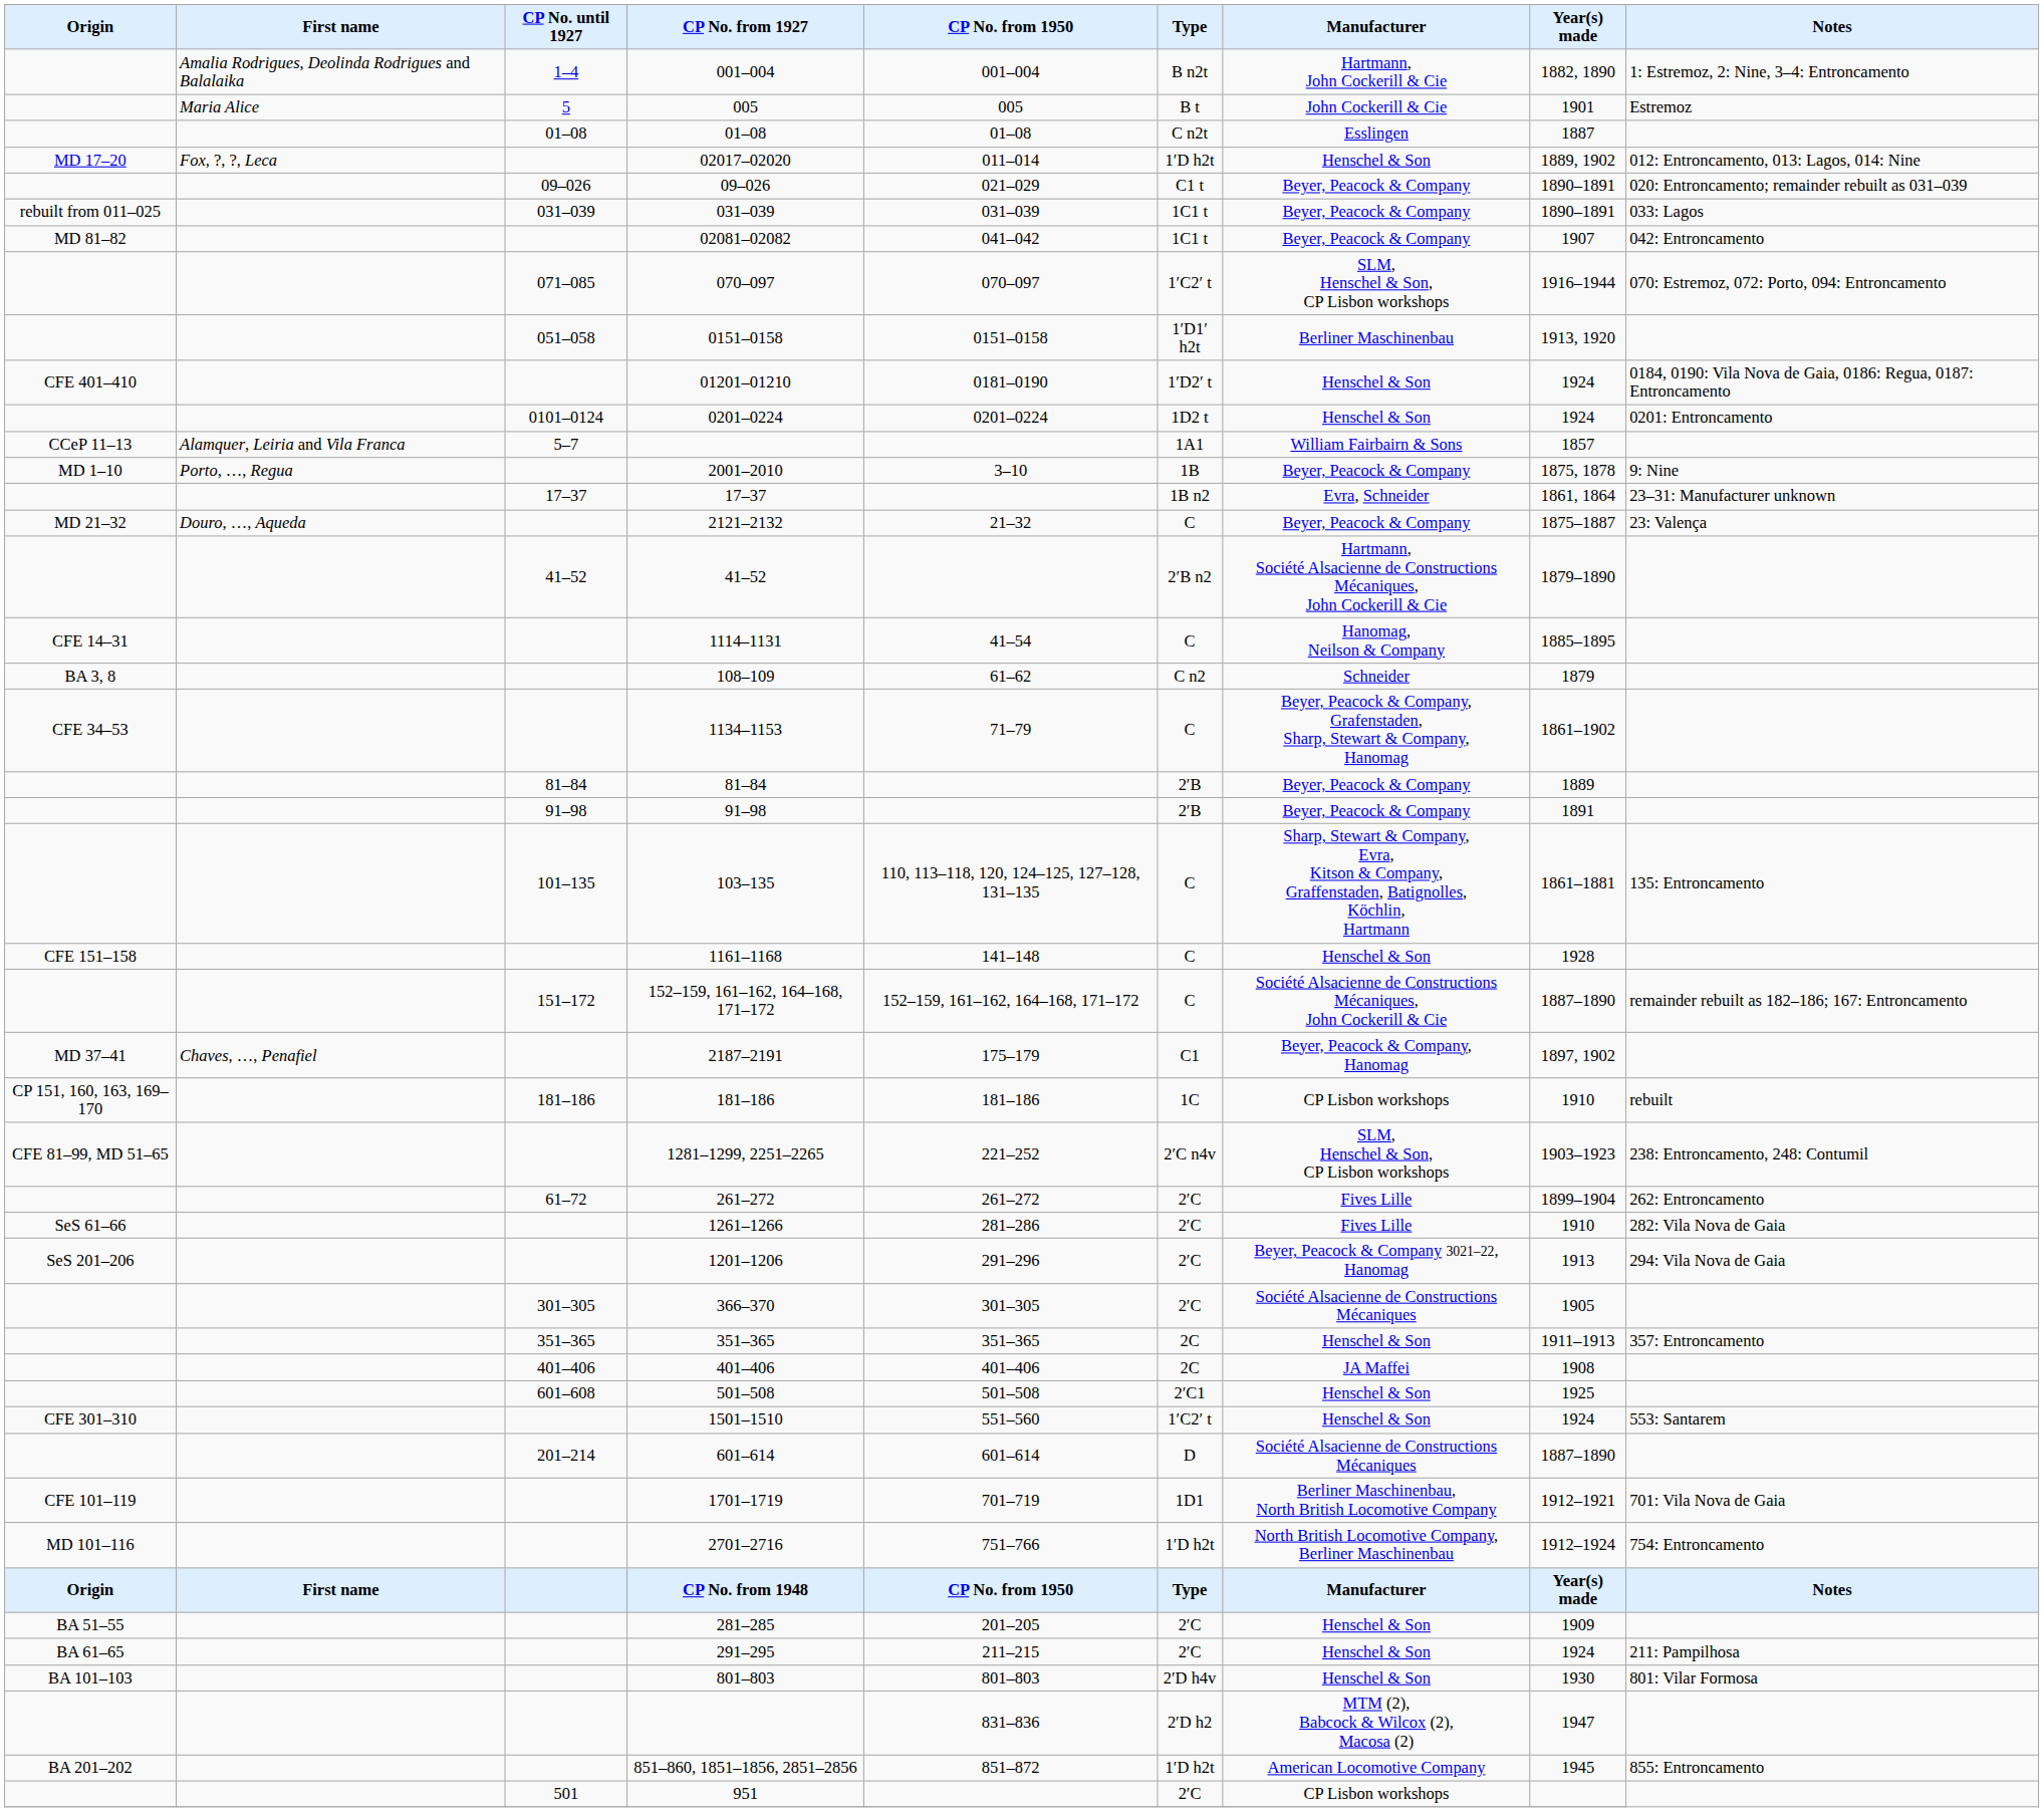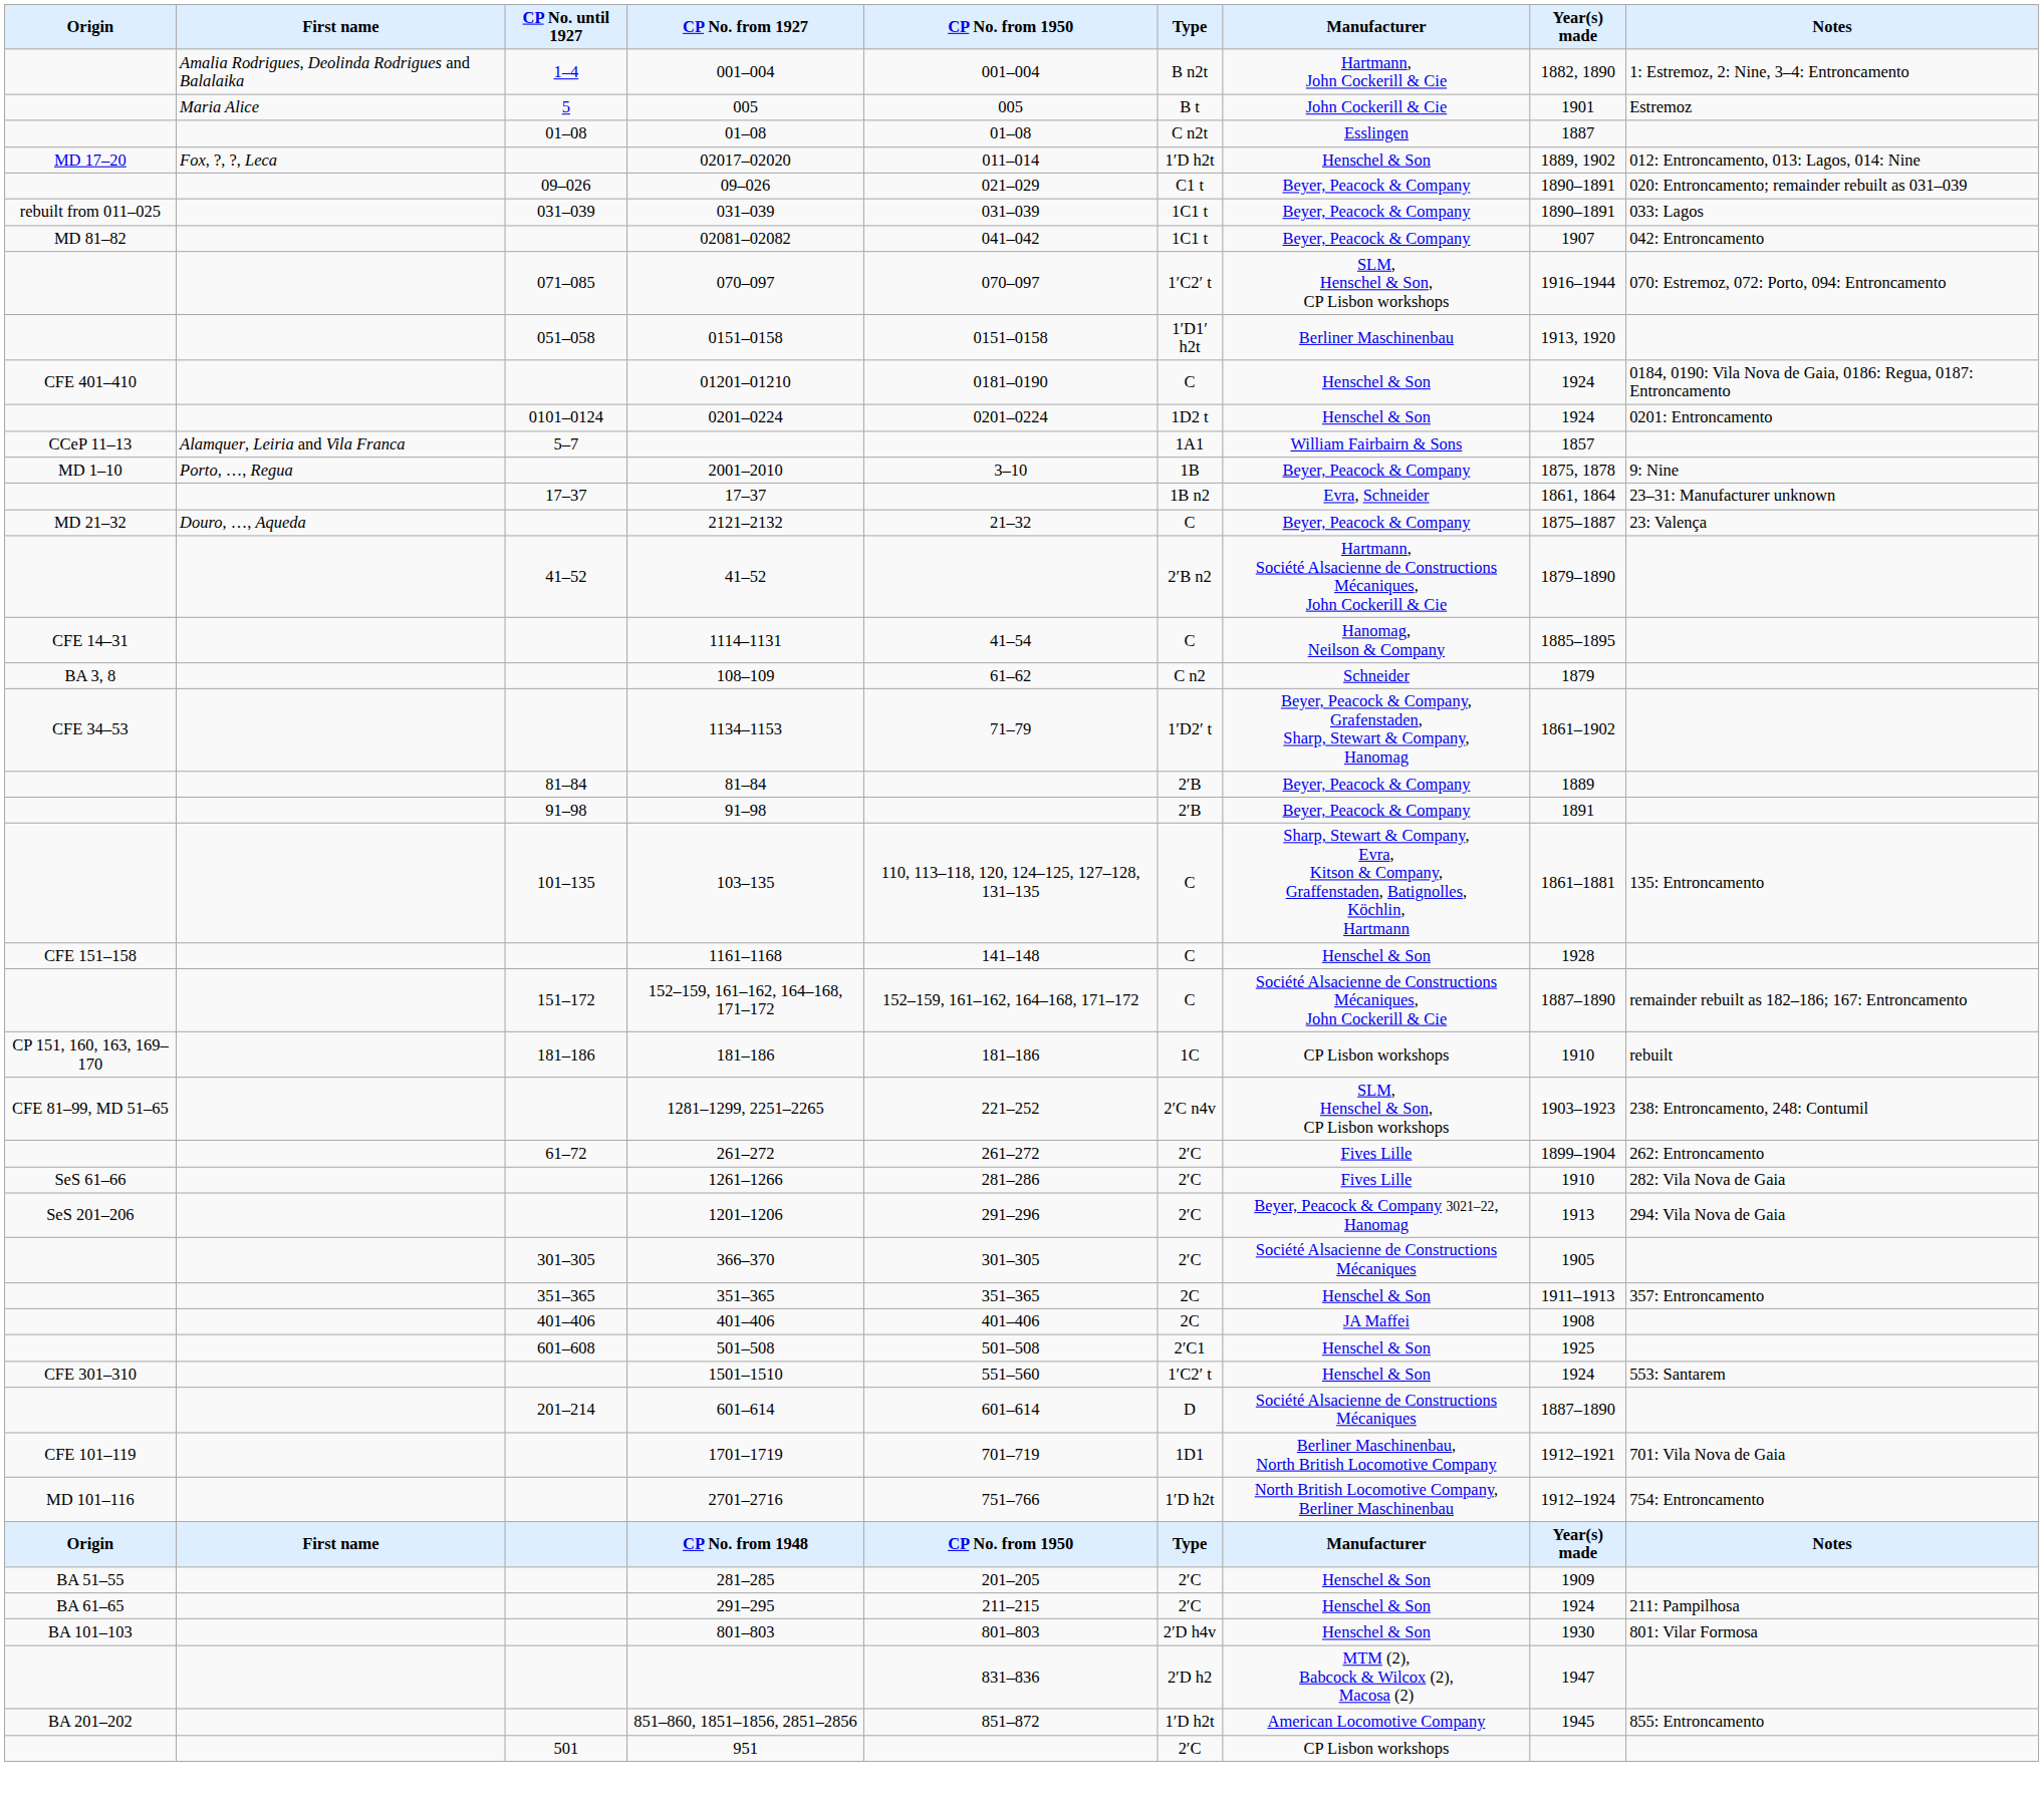01201–01210 | Type: 1′D2′ t -> C
1134–1153 | Type: C -> 1′D2′ t
- row: MD 37–41 | Chaves, …, Penafiel | 2187–2191 | 175–179 | C1 | Beyer, Peacock & Company, Hanomag | 1897, 1902
